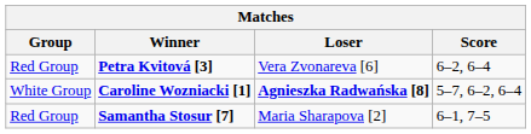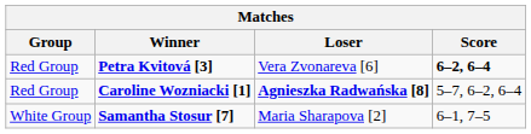Petra Kvitová [3] | Score: normal -> bold
Caroline Wozniacki [1] | Group: White Group -> Red Group
Samantha Stosur [7] | Group: Red Group -> White Group
